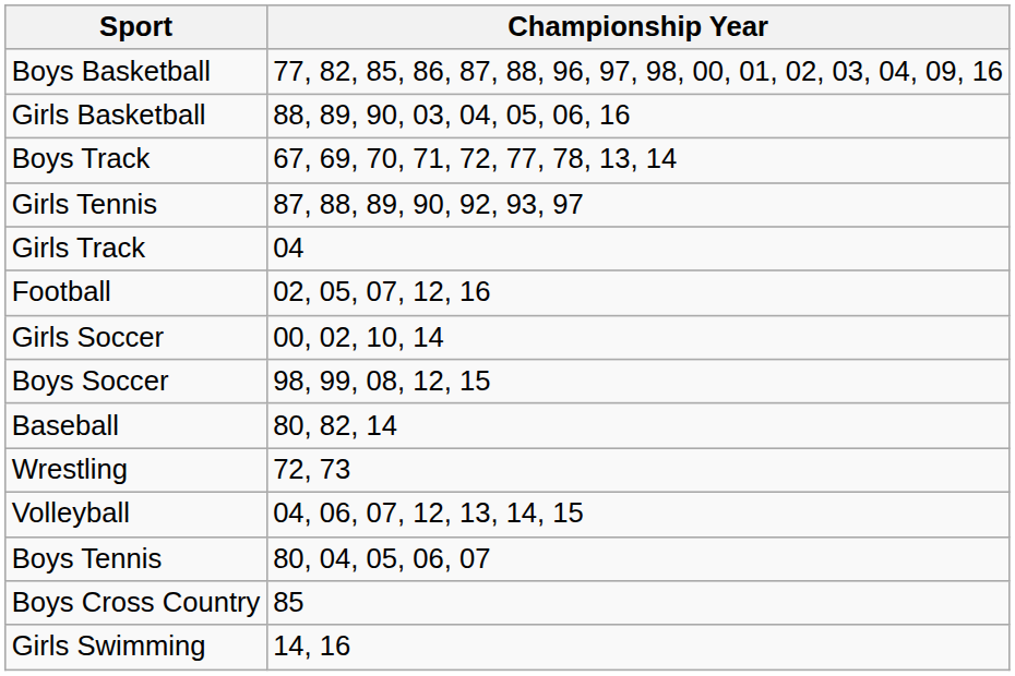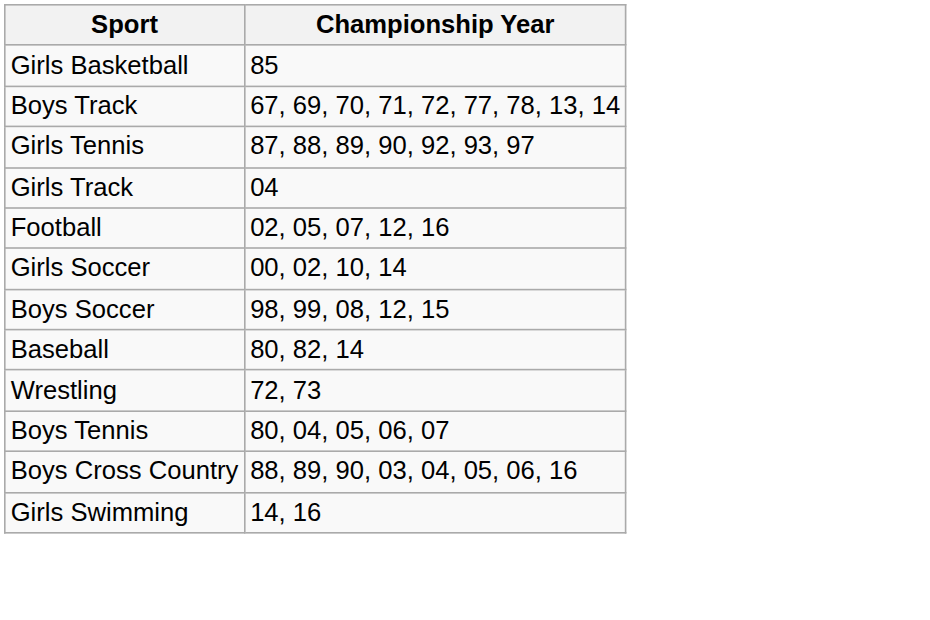- row: Boys Basketball | 77, 82, 85, 86, 87, 88, 96, 97, 98, 00, 01, 02, 03, 04, 09, 16
Girls Basketball | Championship Year: 88, 89, 90, 03, 04, 05, 06, 16 -> 85
- row: Volleyball | 04, 06, 07, 12, 13, 14, 15
Boys Cross Country | Championship Year: 85 -> 88, 89, 90, 03, 04, 05, 06, 16
